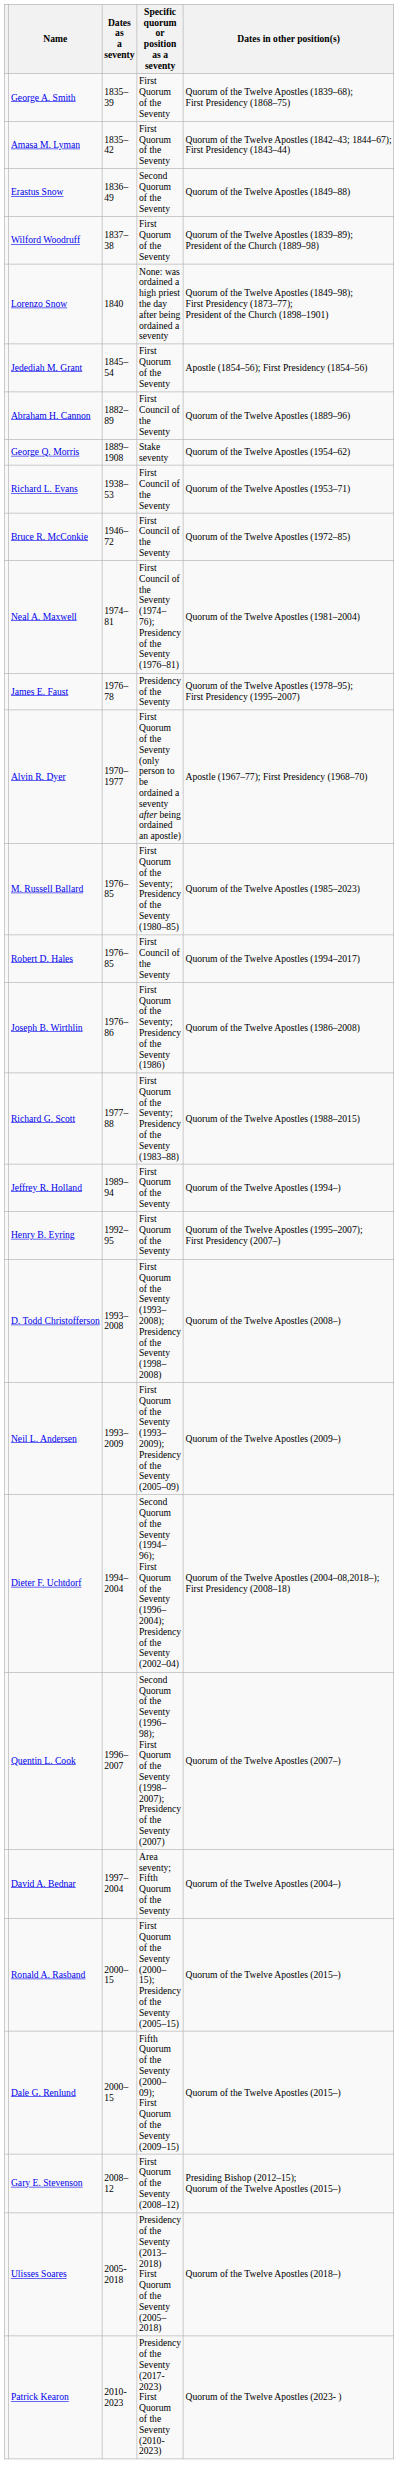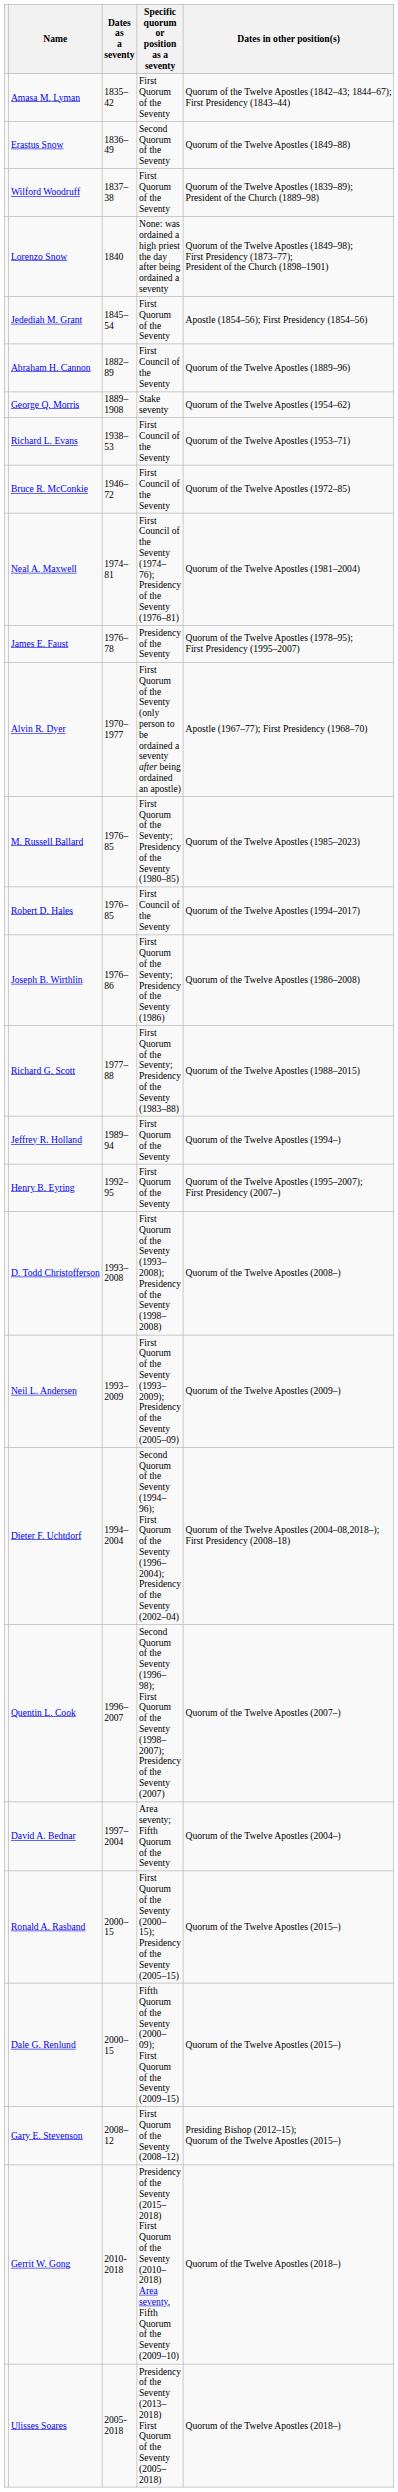- row: George A. Smith | 1835–39 | First Quorum of the Seventy | Quorum of the Twelve Apostles (1839–68); First Presidency (1868–75)
+ row: Gerrit W. Gong | 2010-2018 | Presidency of the Seventy (2015–2018) First Quorum of the Seventy (2010–2018) Area seventy, Fifth Quorum of the Seventy (2009–10) | Quorum of the Twelve Apostles (2018–)
- row: Patrick Kearon | 2010-2023 | Presidency of the Seventy (2017-2023) First Quorum of the Seventy (2010-2023) | Quorum of the Twelve Apostles (2023- )
